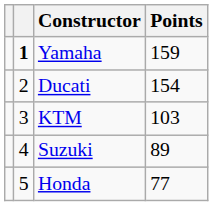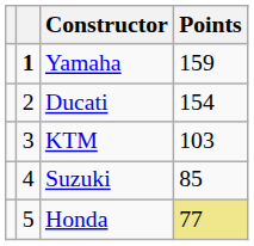Suzuki | Points: 89 -> 85
Honda | Points: no background -> khaki background
